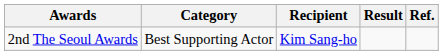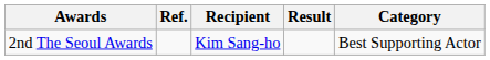columns swapped: Category <-> Ref.
